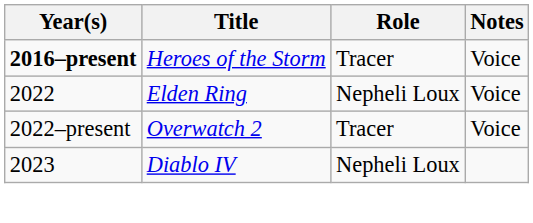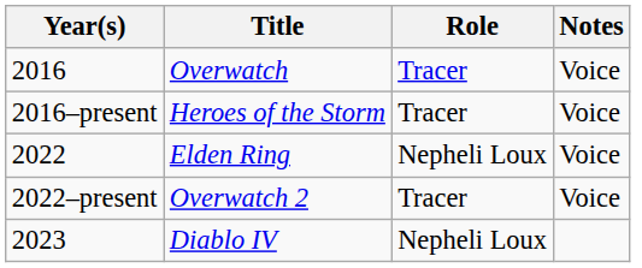+ row: 2016 | Overwatch | Tracer | Voice
Heroes of the Storm | Year(s): bold -> normal
